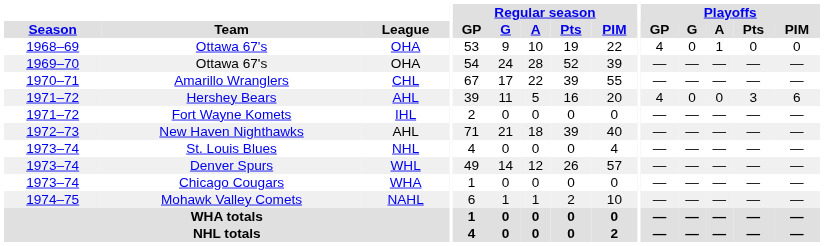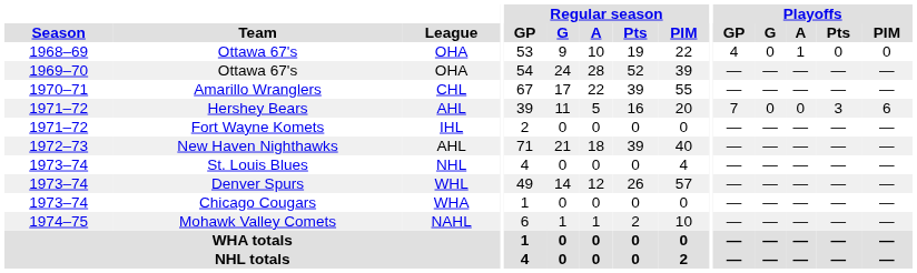Hershey Bears | Playoffs / GP: 4 -> 7
